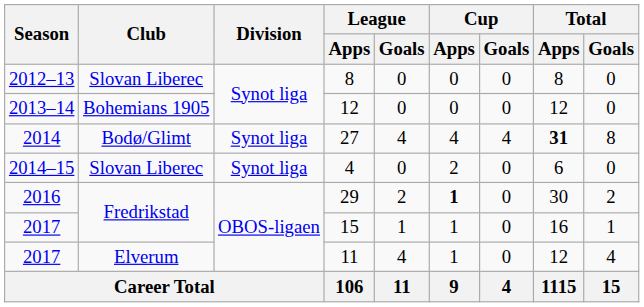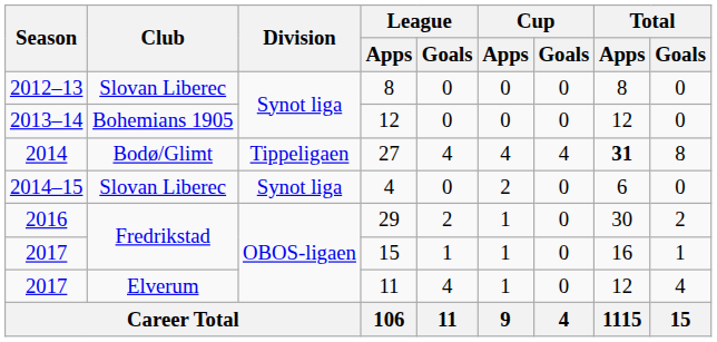27 | Division: Synot liga -> Tippeligaen
29 | Cup / Apps: bold -> normal
